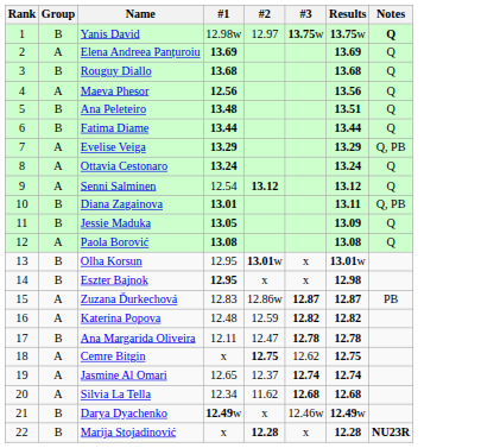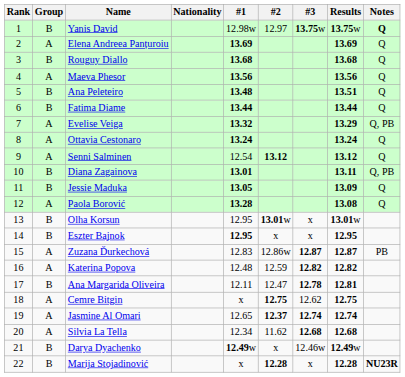+ column: Nationality
Maeva Phesor | #1: 12.56 -> 13.56
Evelise Veiga | #1: 13.29 -> 13.32
Paola Borović | #1: 13.08 -> 13.28
Eszter Bajnok | Results: 12.98 -> 12.95
Ana Margarida Oliveira | Results: 12.78 -> 12.81
Jasmine Al Omari | #2: normal -> bold
